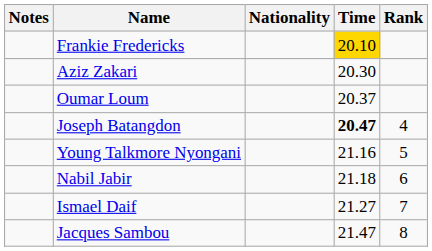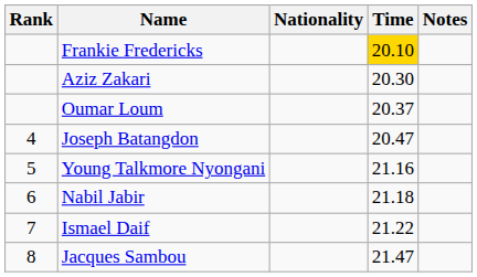columns swapped: Rank <-> Notes
Joseph Batangdon | Time: bold -> normal
Ismael Daif | Time: 21.27 -> 21.22
